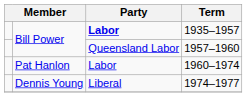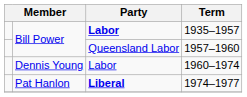1960–1974 | column 2: Pat Hanlon -> Dennis Young
1974–1977 | column 2: Dennis Young -> Pat Hanlon
1974–1977 | Party: normal -> bold
